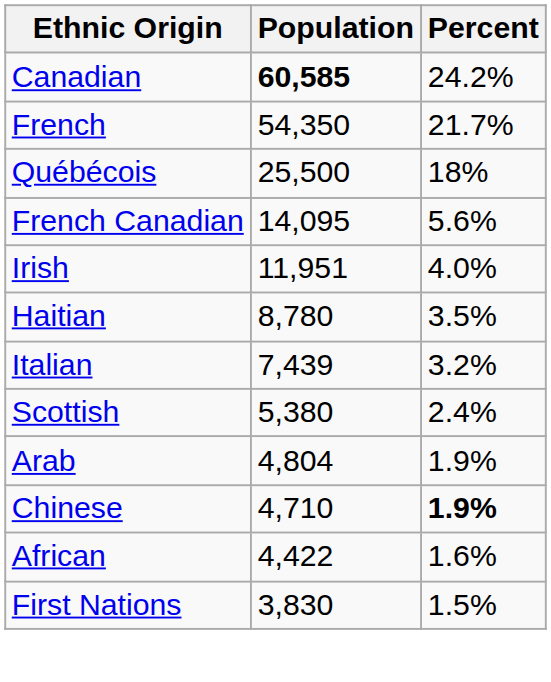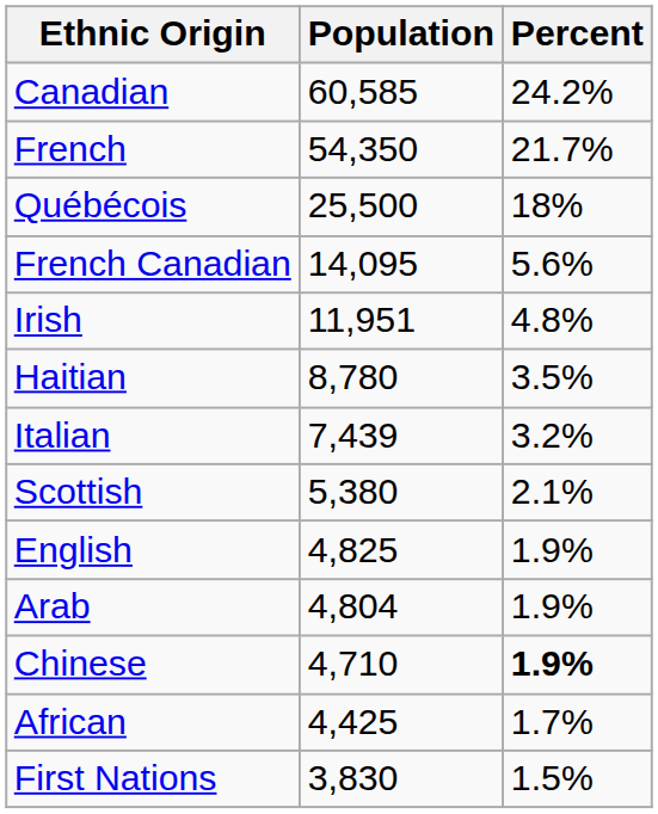Canadian | Population: bold -> normal
Irish | Percent: 4.0% -> 4.8%
Scottish | Percent: 2.4% -> 2.1%
+ row: English | 4,825 | 1.9%
African | Population: 4,422 -> 4,425
African | Percent: 1.6% -> 1.7%
